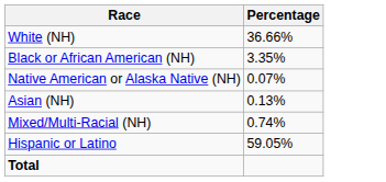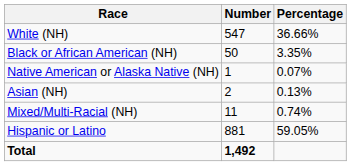+ column: Number | 547 | 50 | 1 | 2 | 11 | 881 | 1,492
